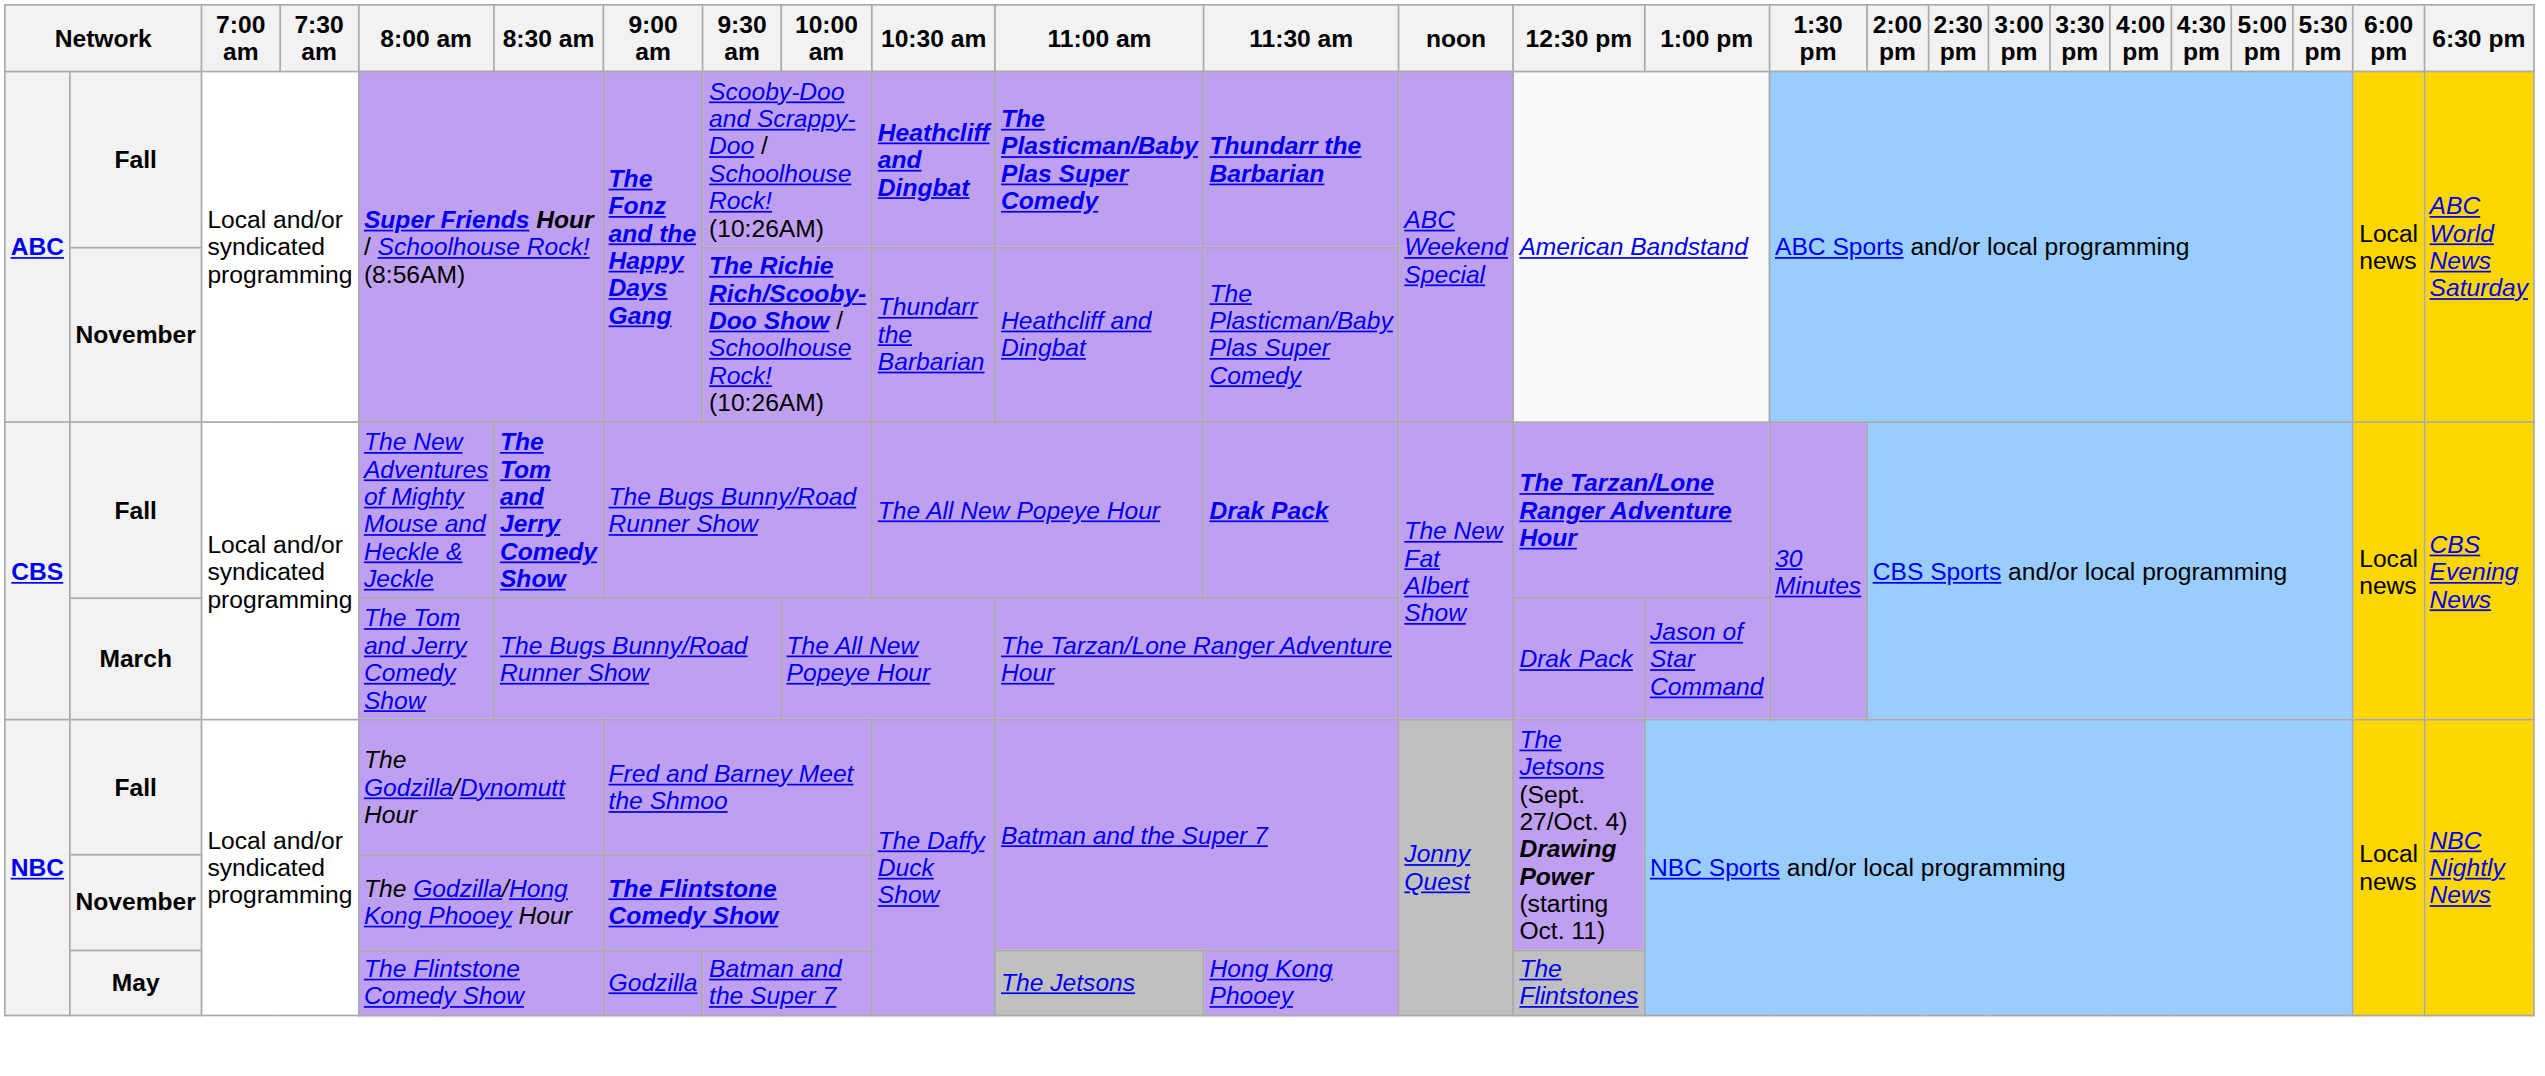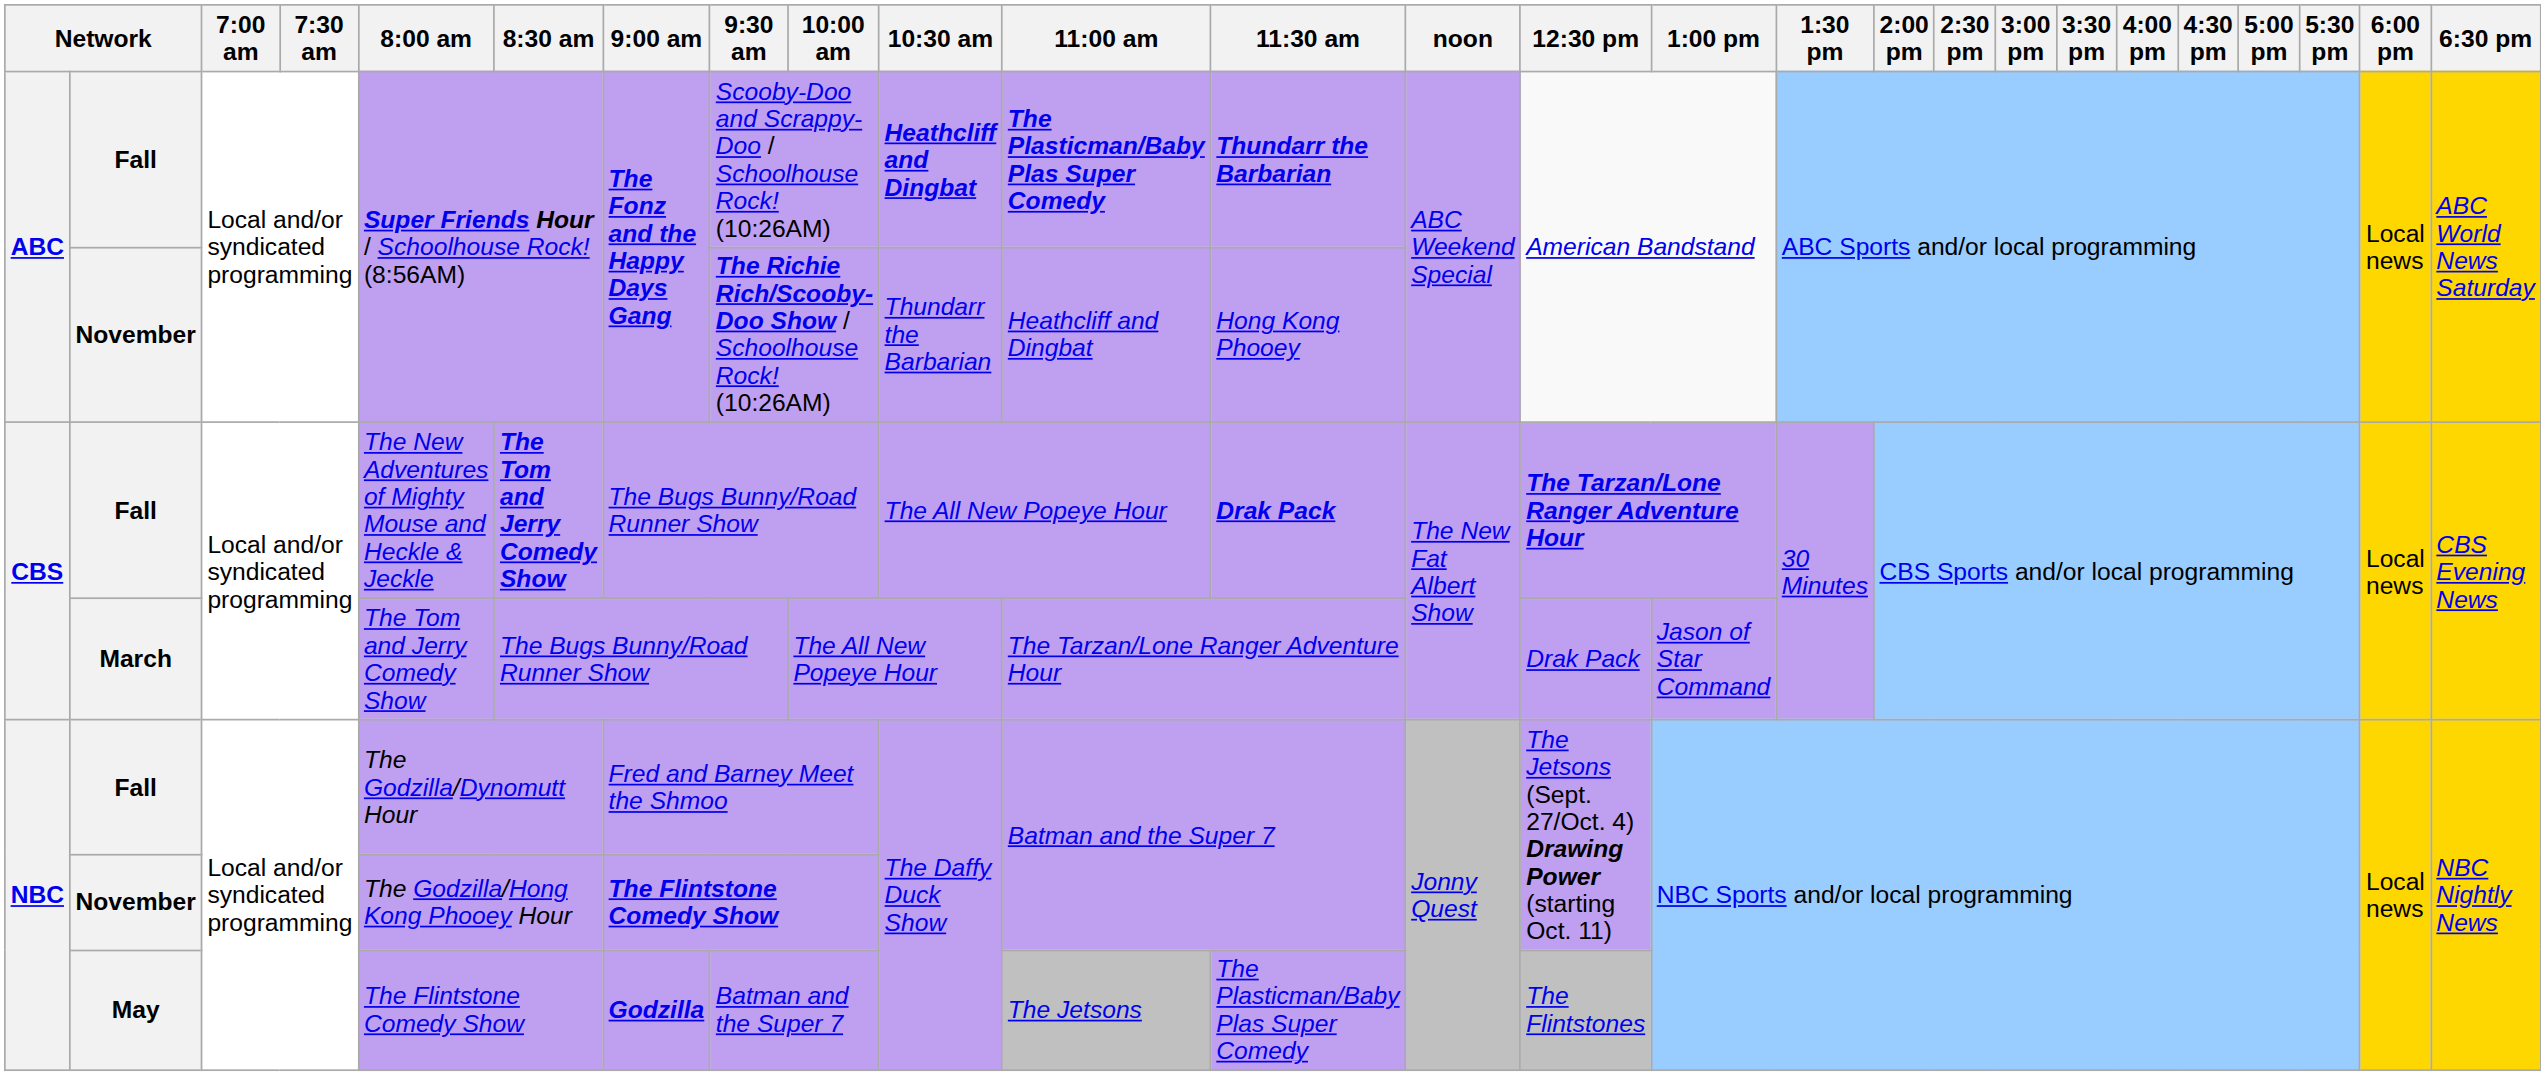ABC / November | 11:30 am: The Plasticman/Baby Plas Super Comedy -> Hong Kong Phooey
May | 9:00 am: normal -> bold
May | 11:30 am: Hong Kong Phooey -> The Plasticman/Baby Plas Super Comedy
